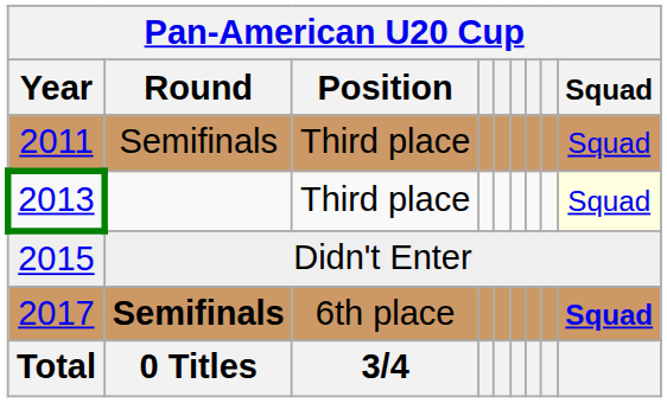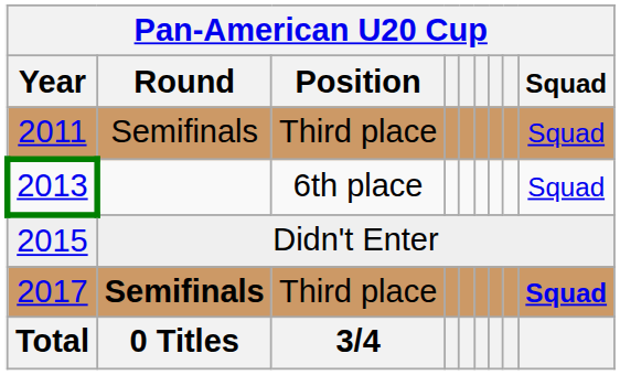2013 | Pan-American U20 Cup / Position: Third place -> 6th place
2013 | Pan-American U20 Cup / Squad: lightyellow background -> no background
2017 | Pan-American U20 Cup / Position: 6th place -> Third place
